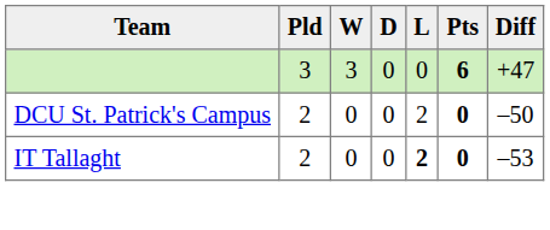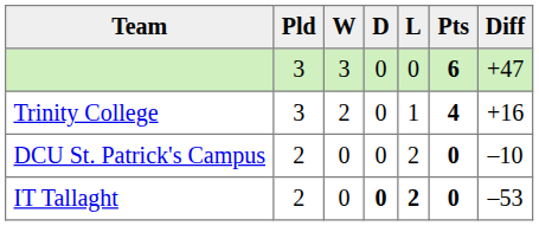+ row: Trinity College | 3 | 2 | 0 | 1 | 4 | +16
DCU St. Patrick's Campus | Diff: –50 -> –10
IT Tallaght | D: normal -> bold
